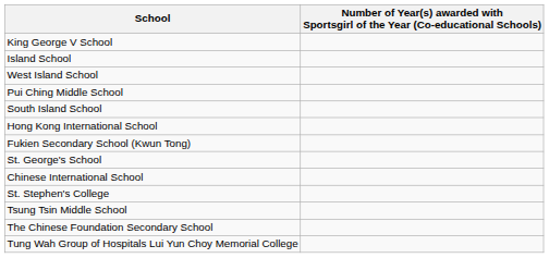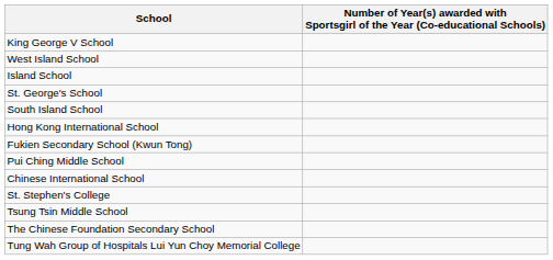rows swapped: Island School <-> West Island School
rows swapped: Pui Ching Middle School <-> St. George's School
